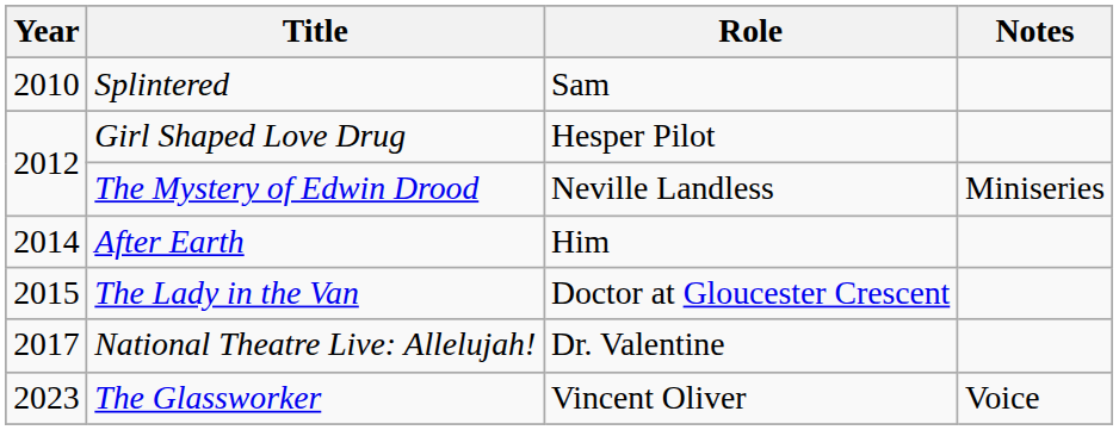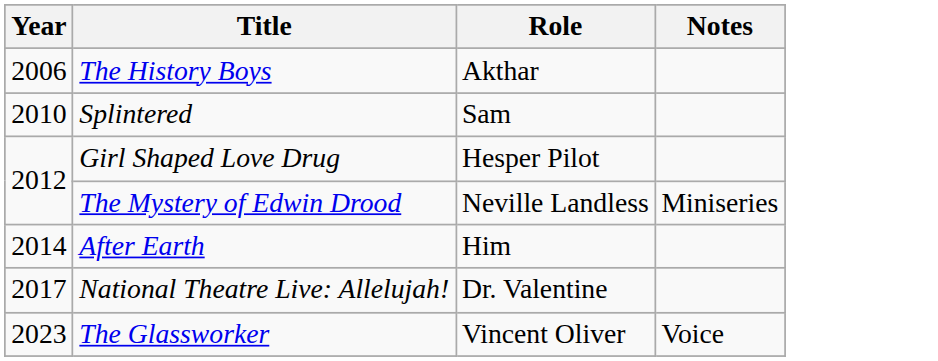+ row: 2006 | The History Boys | Akthar
- row: 2015 | The Lady in the Van | Doctor at Gloucester Crescent
